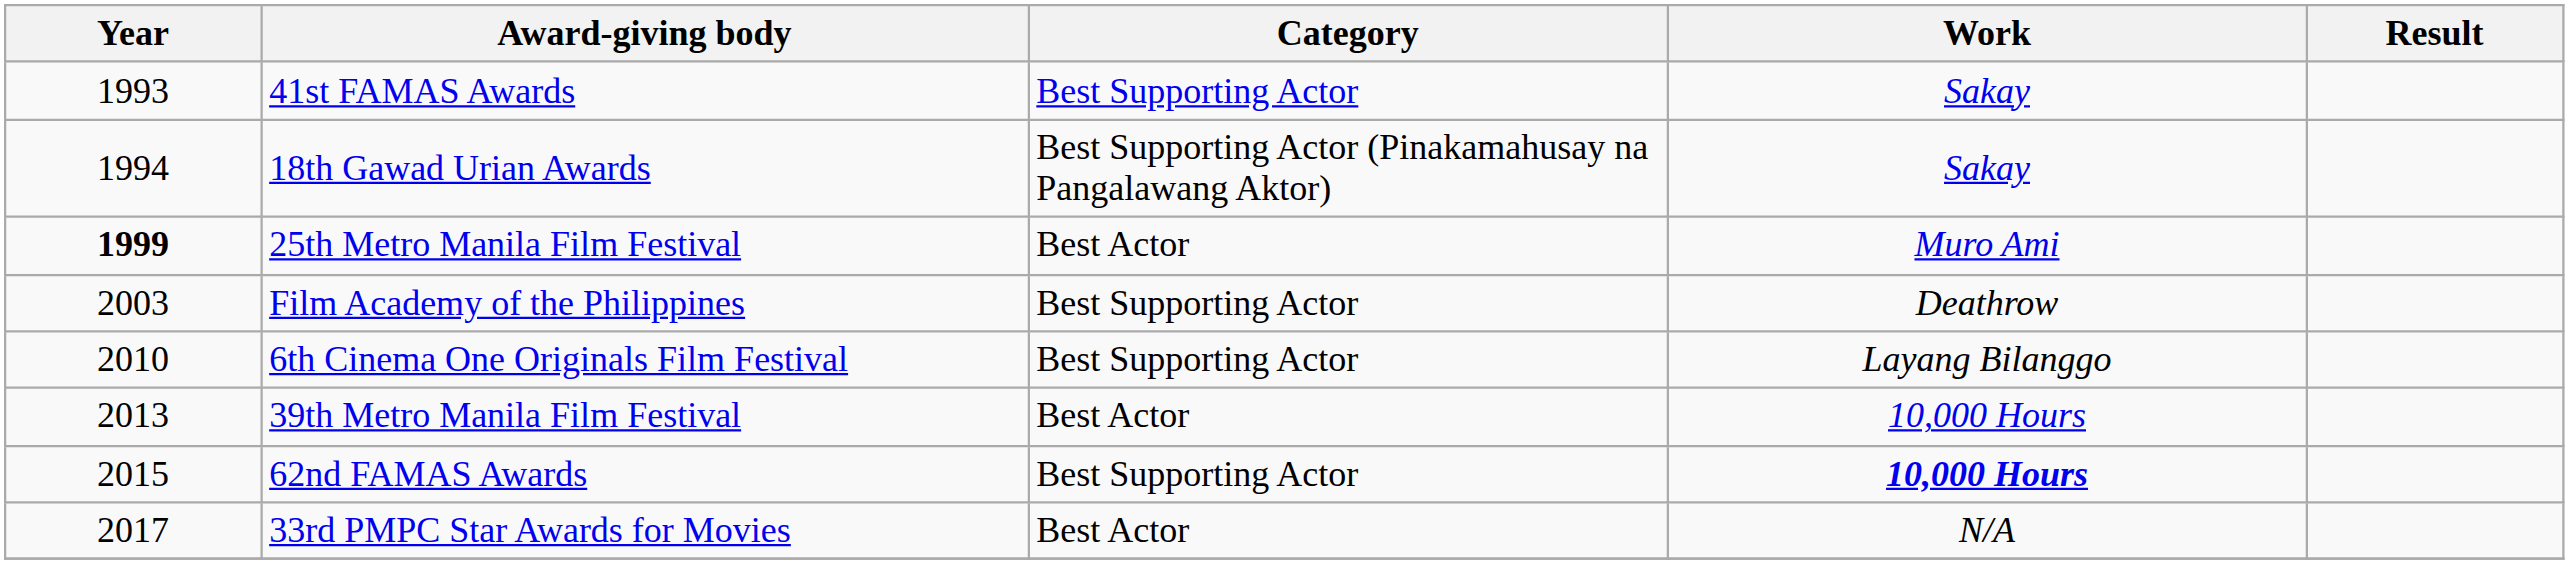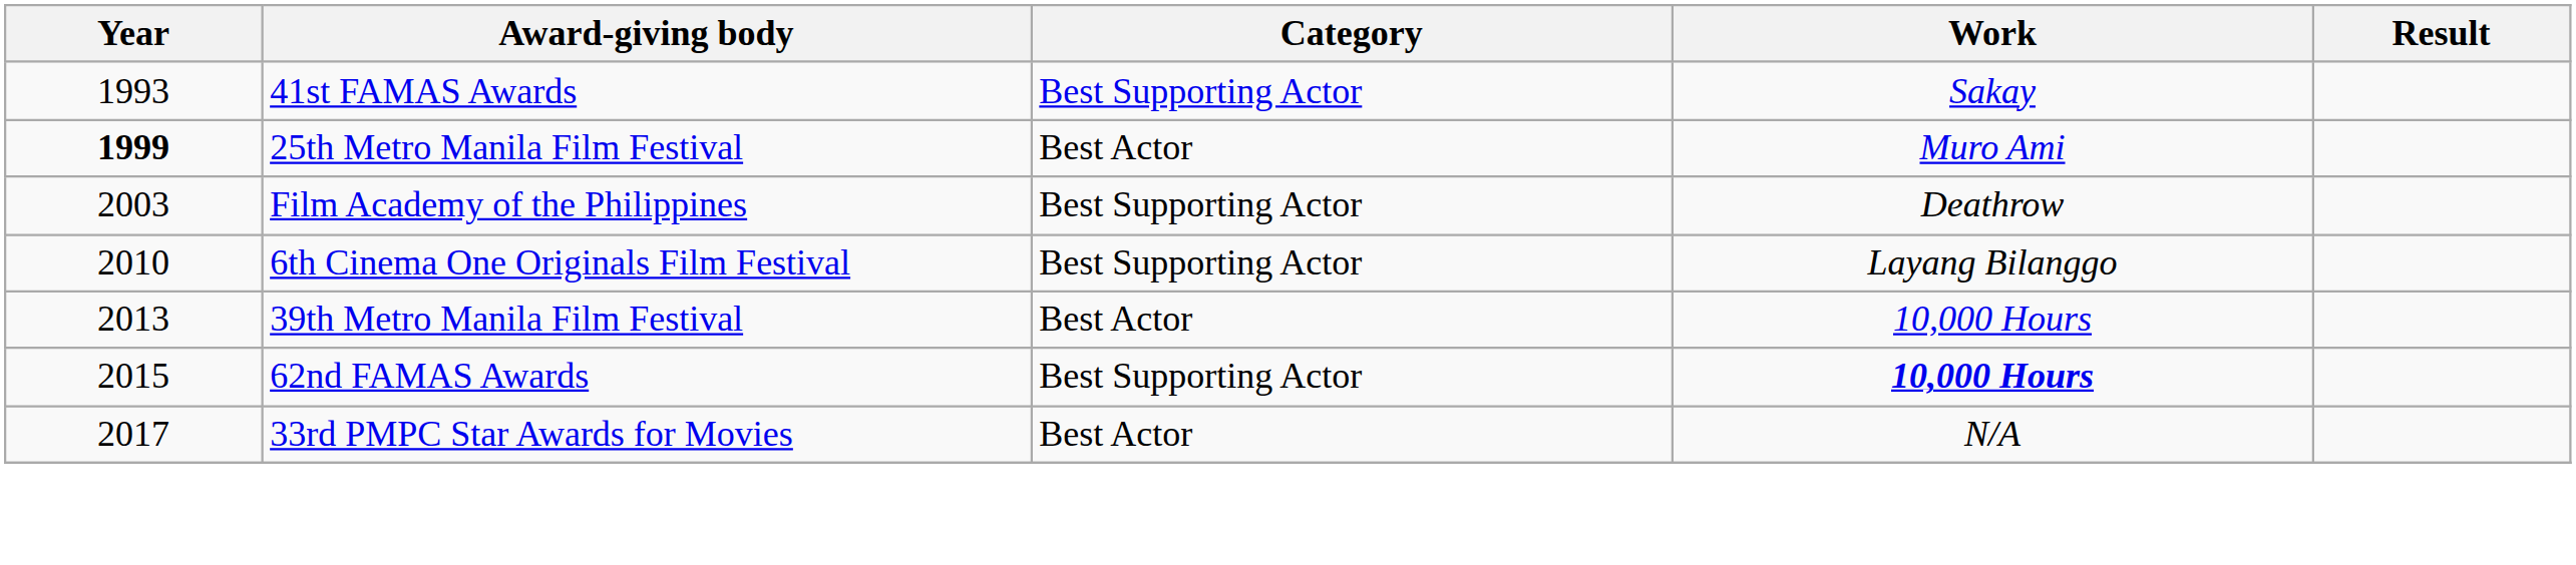- row: 1994 | 18th Gawad Urian Awards | Best Supporting Actor (Pinakamahusay na Pangalawang Aktor) | Sakay
